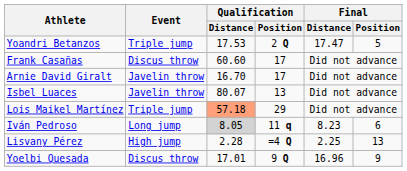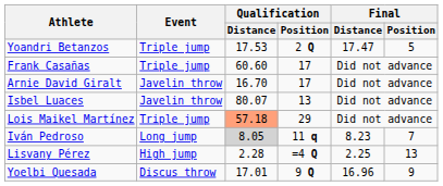Frank Casañas | Event: Discus throw -> Triple jump
Iván Pedroso | Final / Position: 6 -> 7
